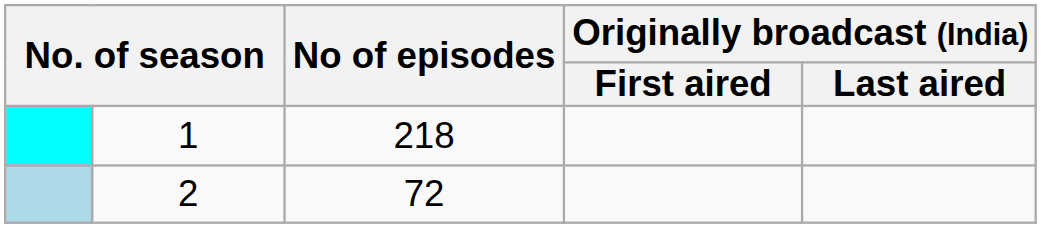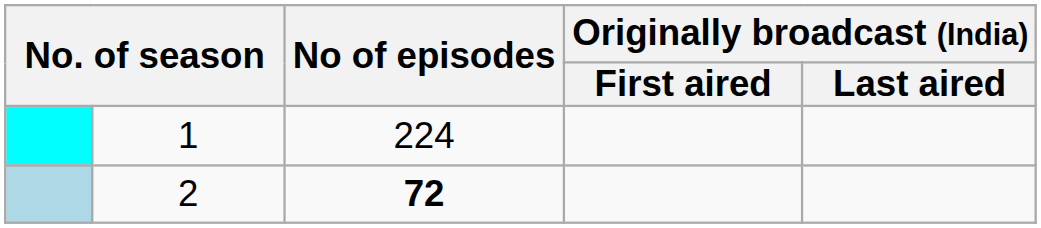1 | No of episodes: 218 -> 224
2 | No of episodes: normal -> bold
